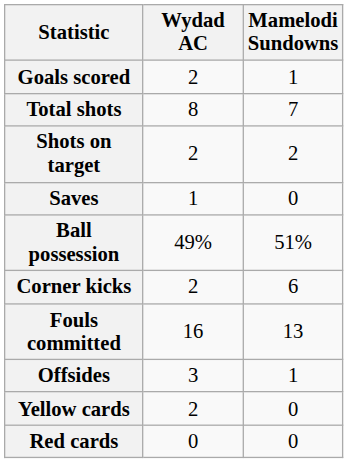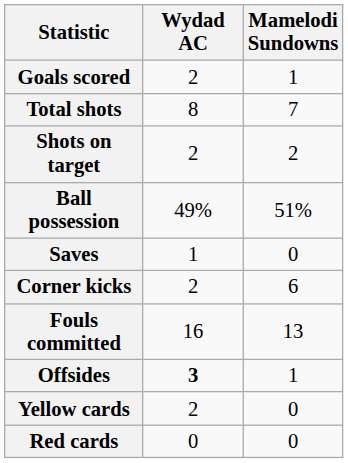rows swapped: Saves <-> Ball possession
Offsides | Wydad AC: normal -> bold
